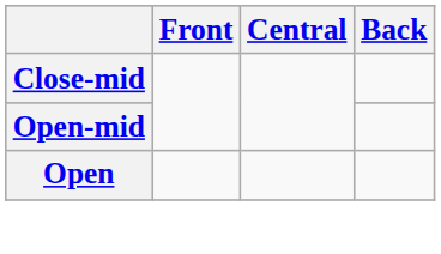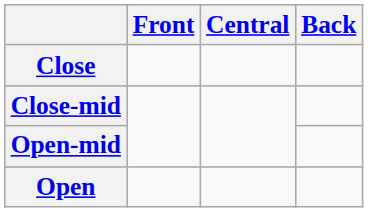+ row: Close
